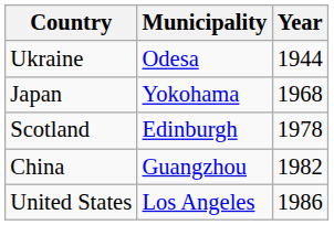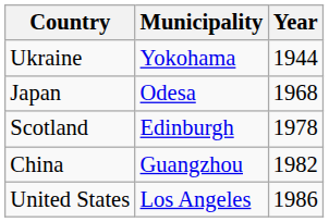Ukraine | Municipality: Odesa -> Yokohama
Japan | Municipality: Yokohama -> Odesa
